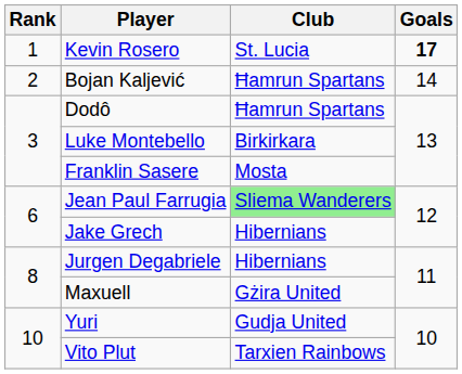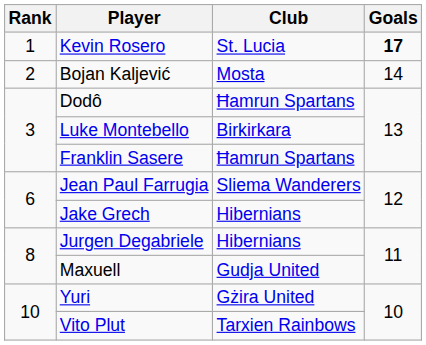Bojan Kaljević | Club: Ħamrun Spartans -> Mosta
Franklin Sasere | Club: Mosta -> Ħamrun Spartans
Jean Paul Farrugia | Club: lightgreen background -> no background
Maxuell | Club: Gżira United -> Gudja United
Yuri | Club: Gudja United -> Gżira United
